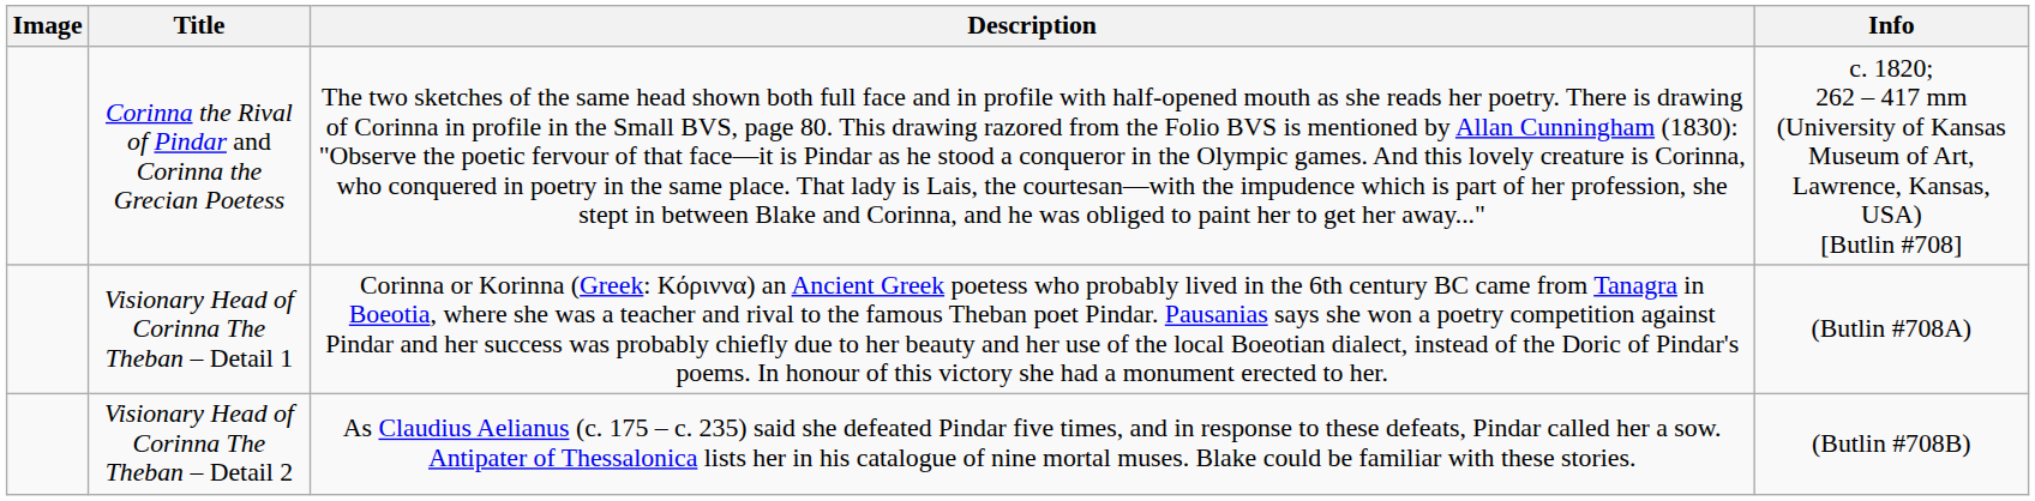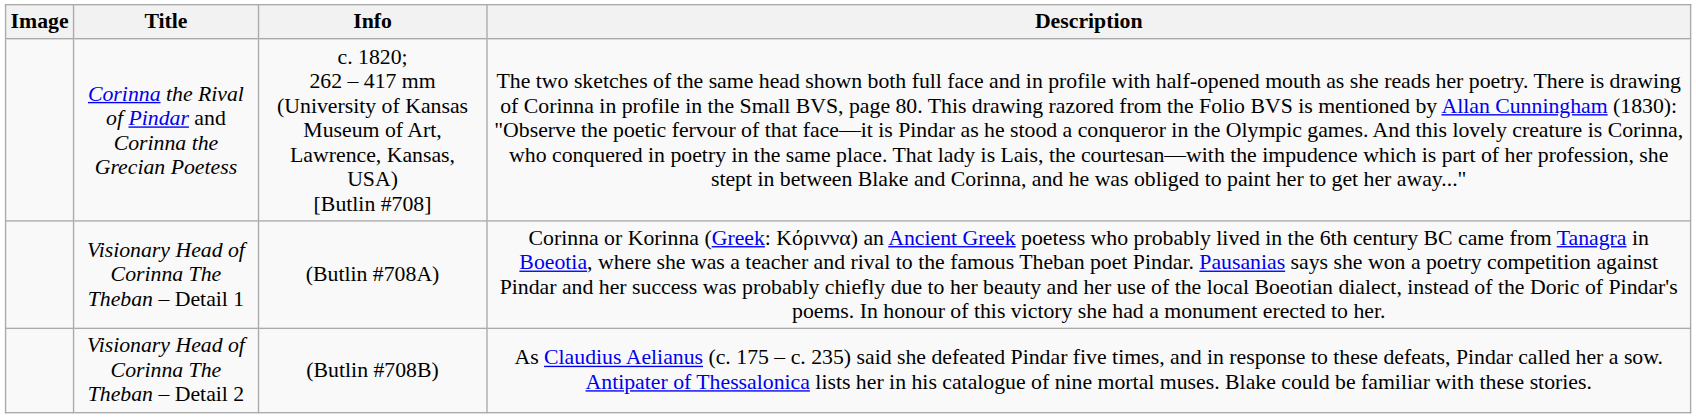columns swapped: Info <-> Description
